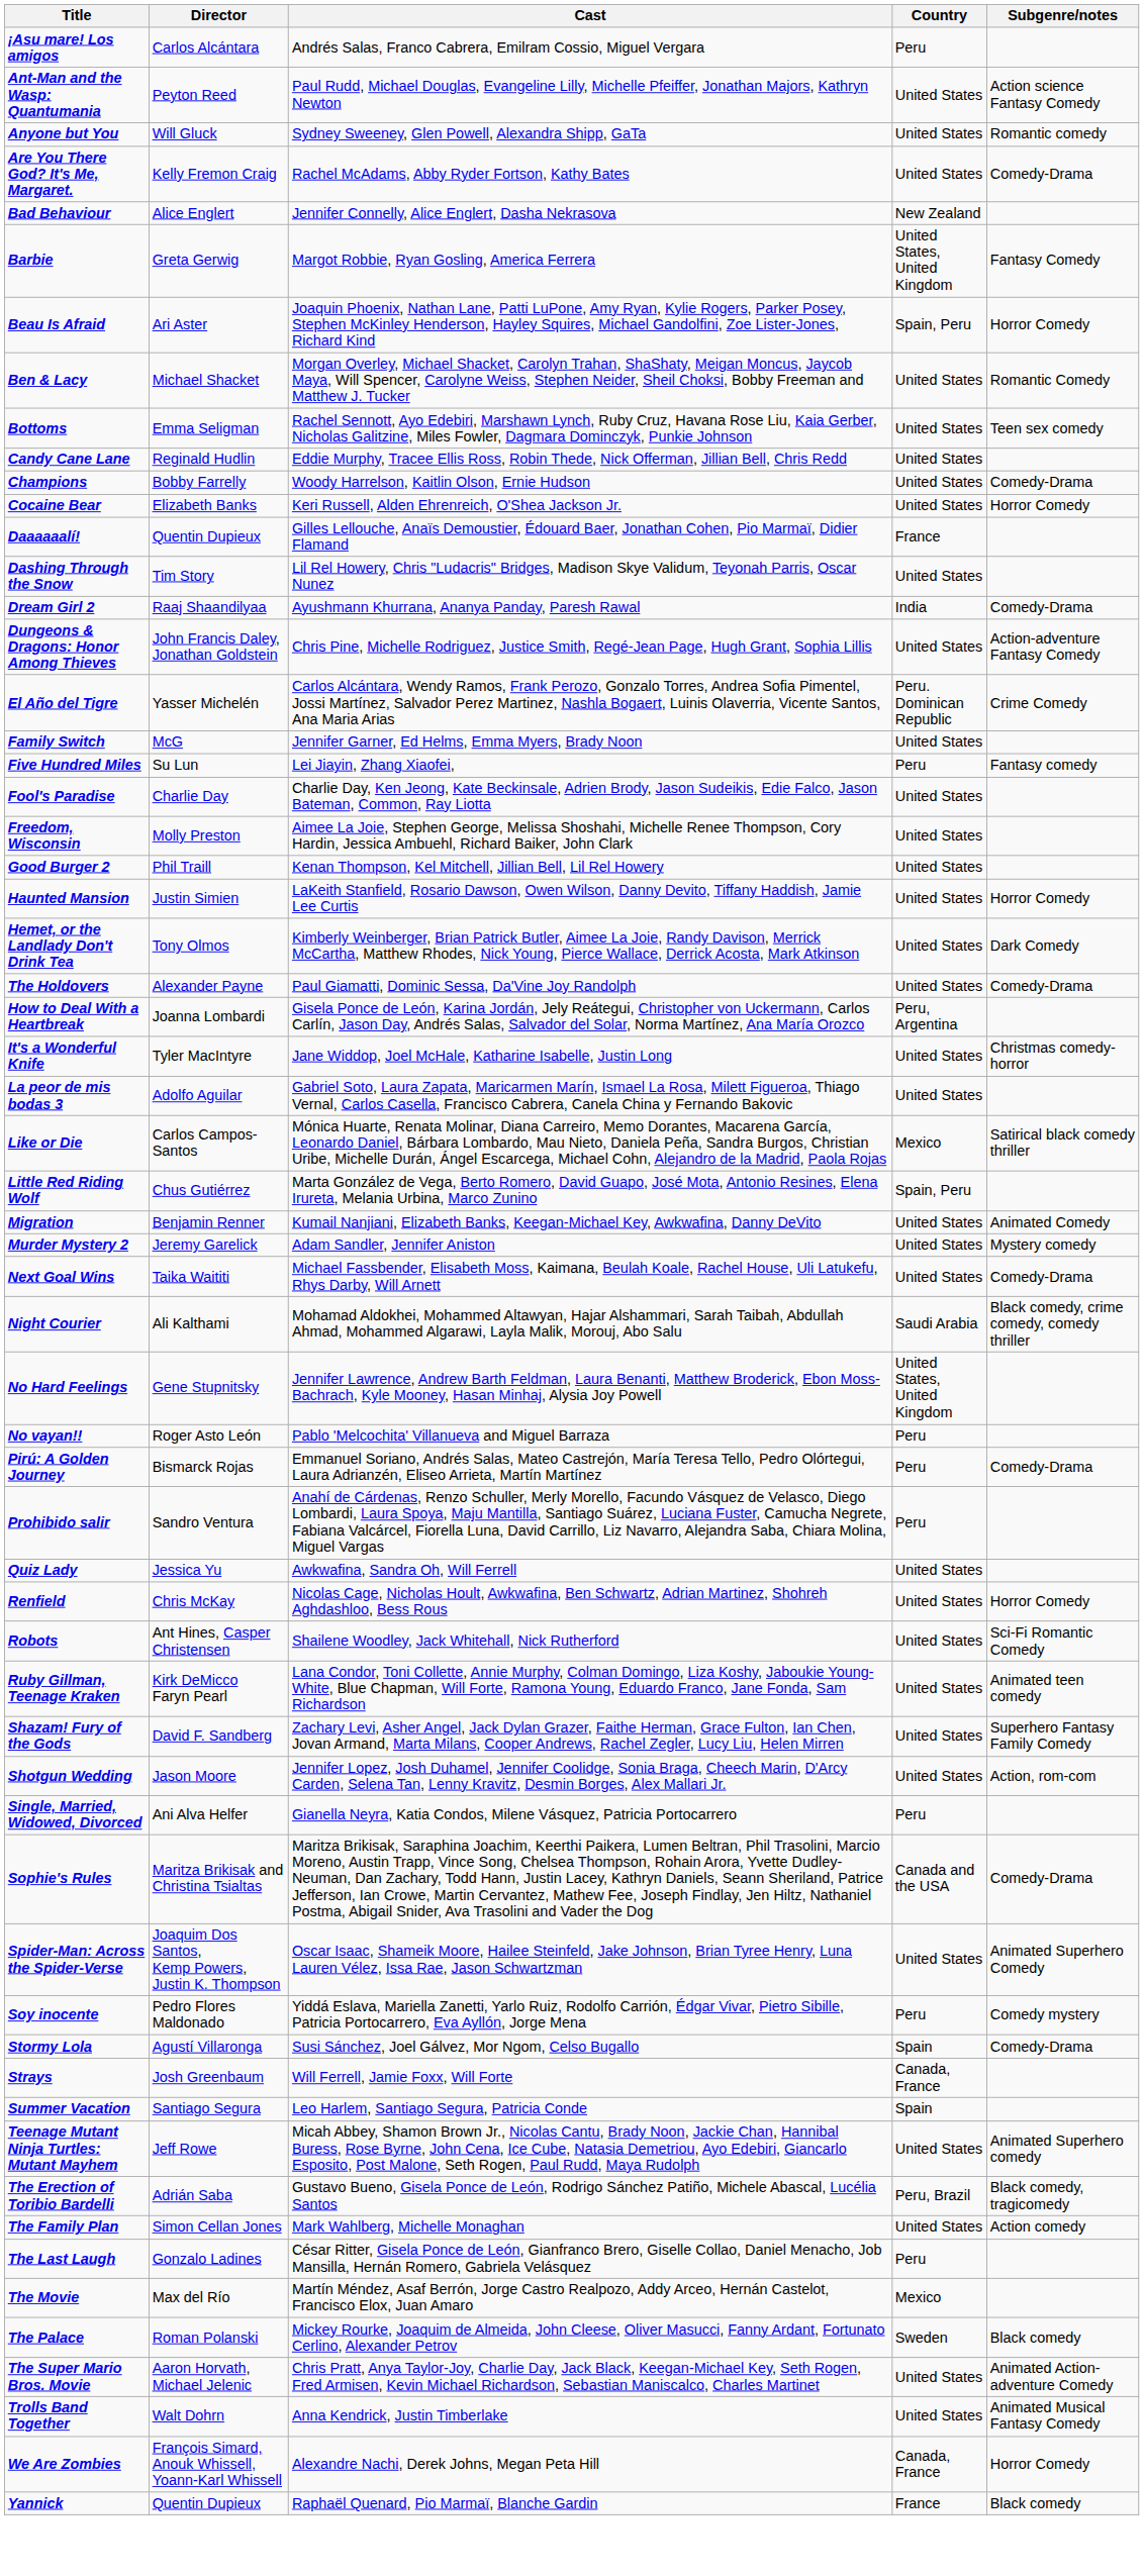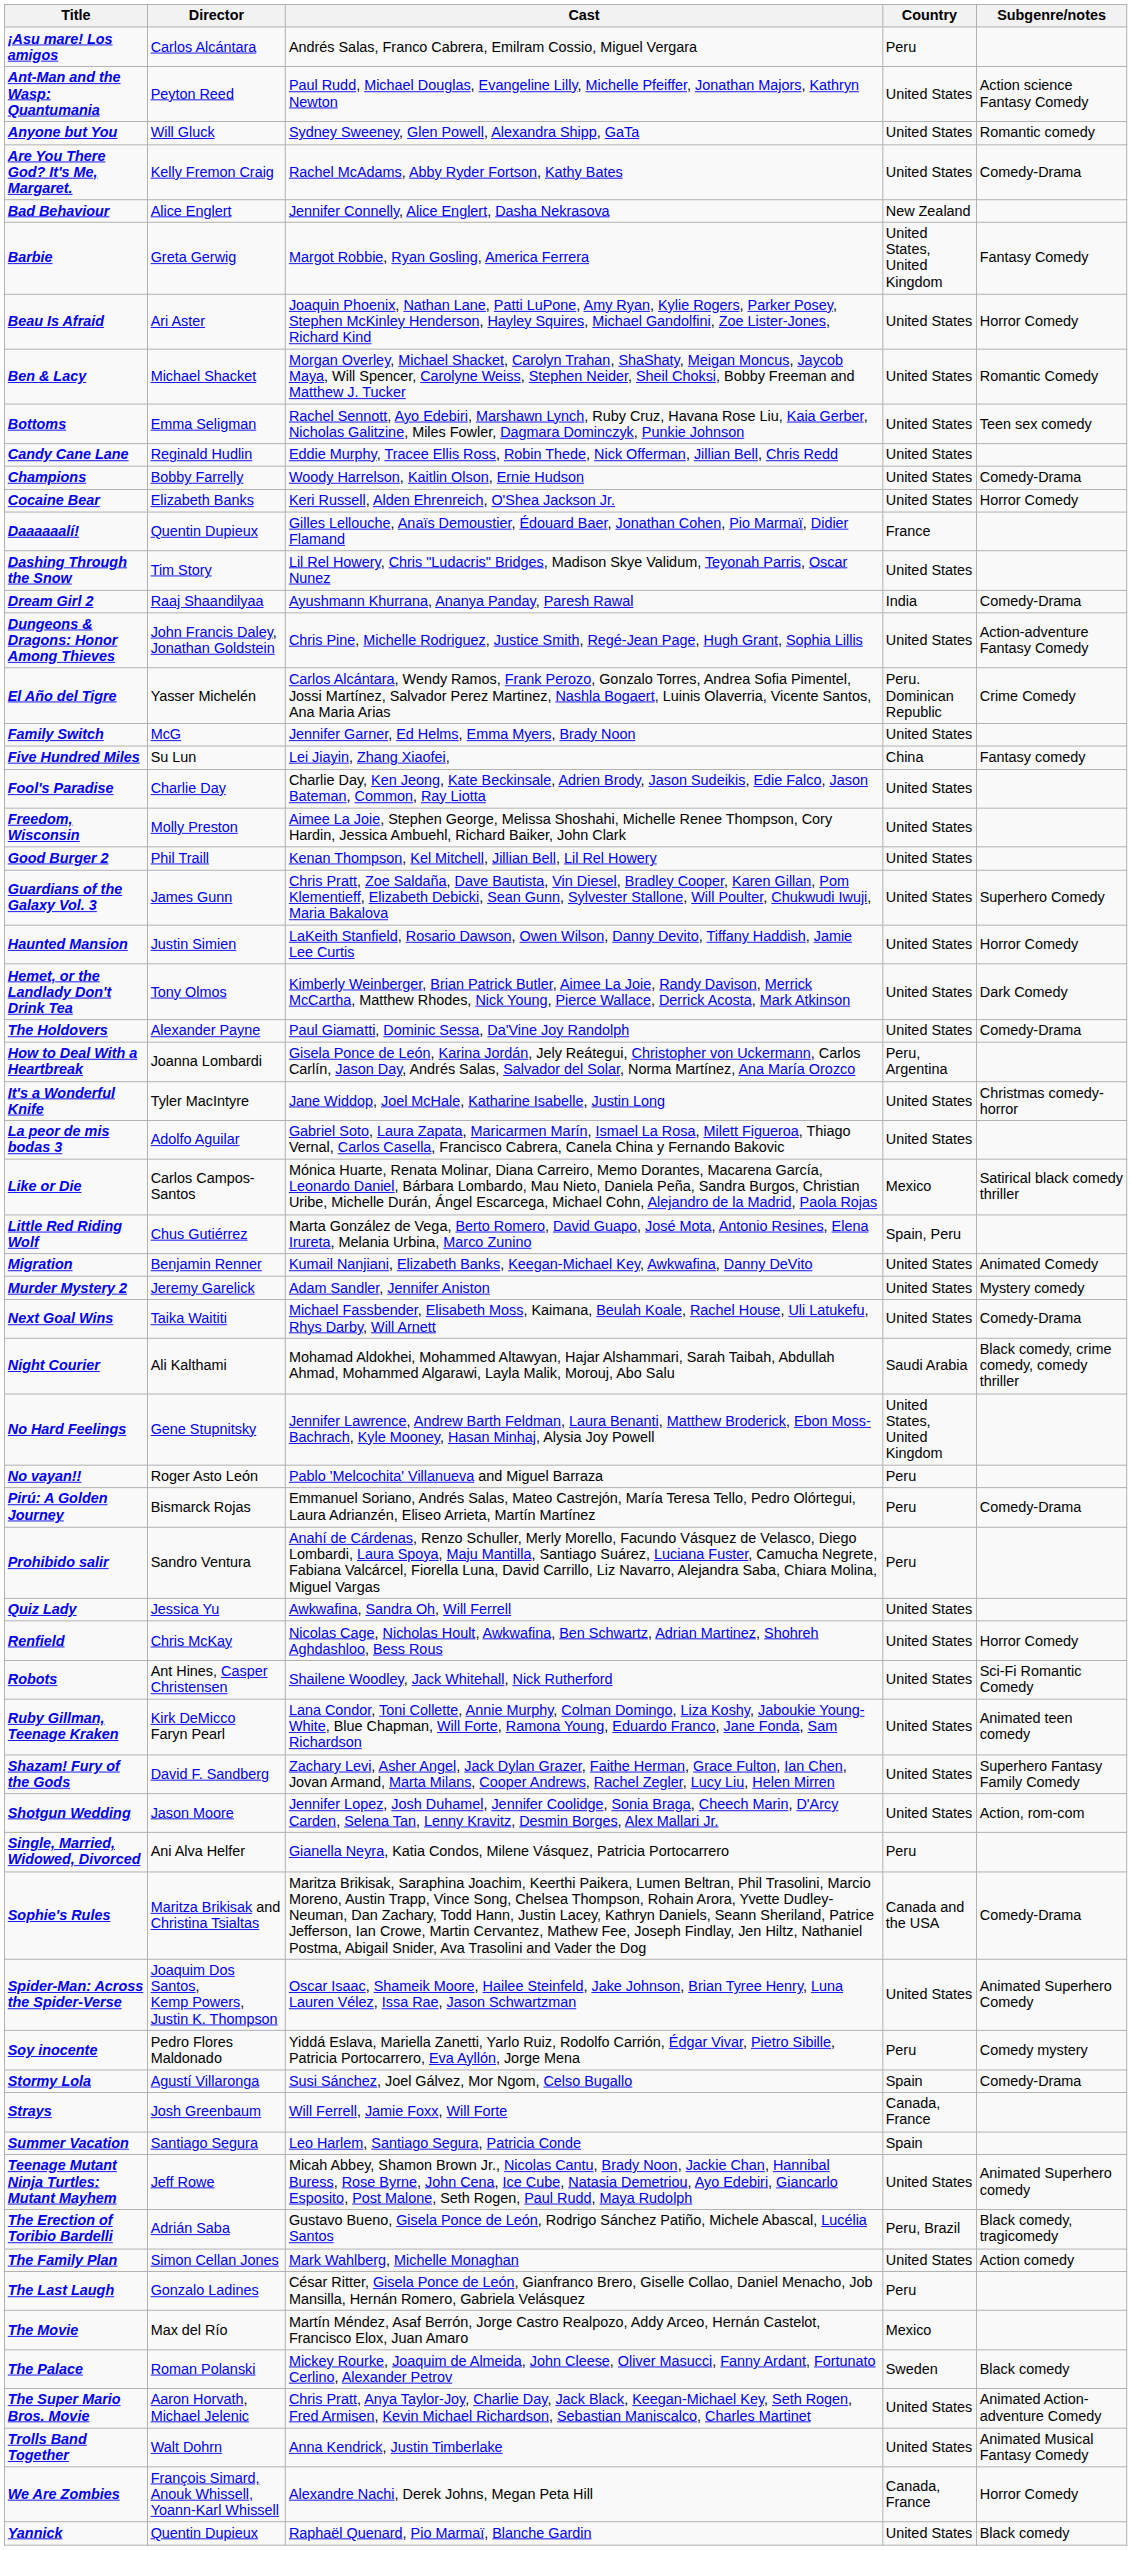Beau Is Afraid | Country: Spain, Peru -> United States
Five Hundred Miles | Country: Peru -> China
+ row: Guardians of the Galaxy Vol. 3 | James Gunn | Chris Pratt, Zoe Saldaña, Dave Bautista, Vin Diesel, Bradley Cooper, Karen Gillan, Pom Klementieff, Elizabeth Debicki, Sean Gunn, Sylvester Stallone, Will Poulter, Chukwudi Iwuji, Maria Bakalova | United States | Superhero Comedy
Yannick | Country: France -> United States
